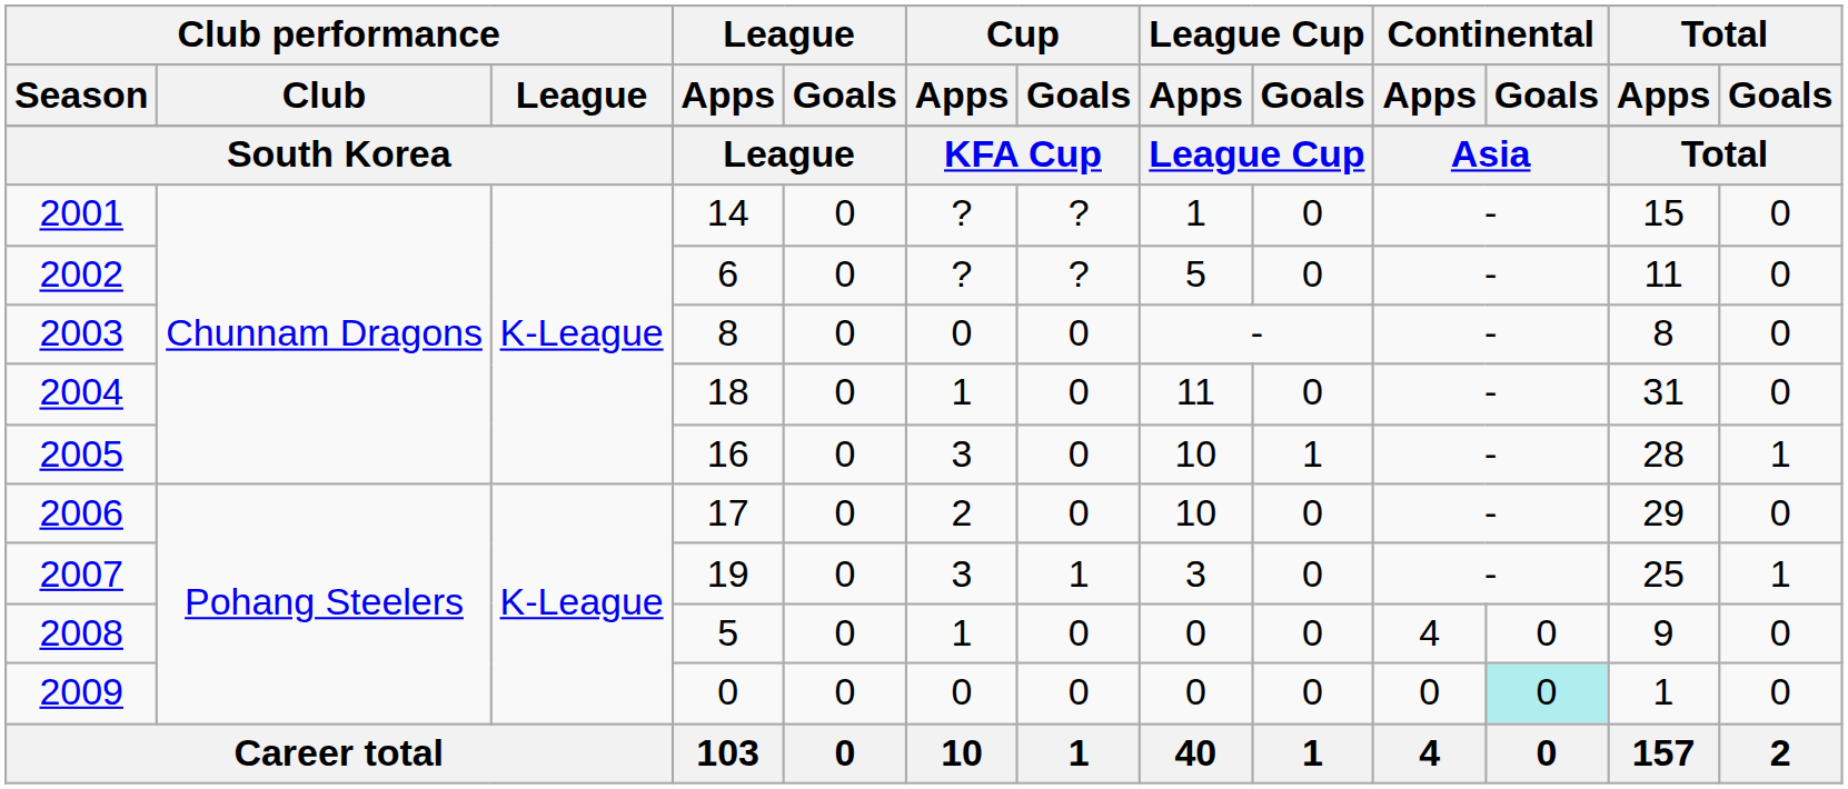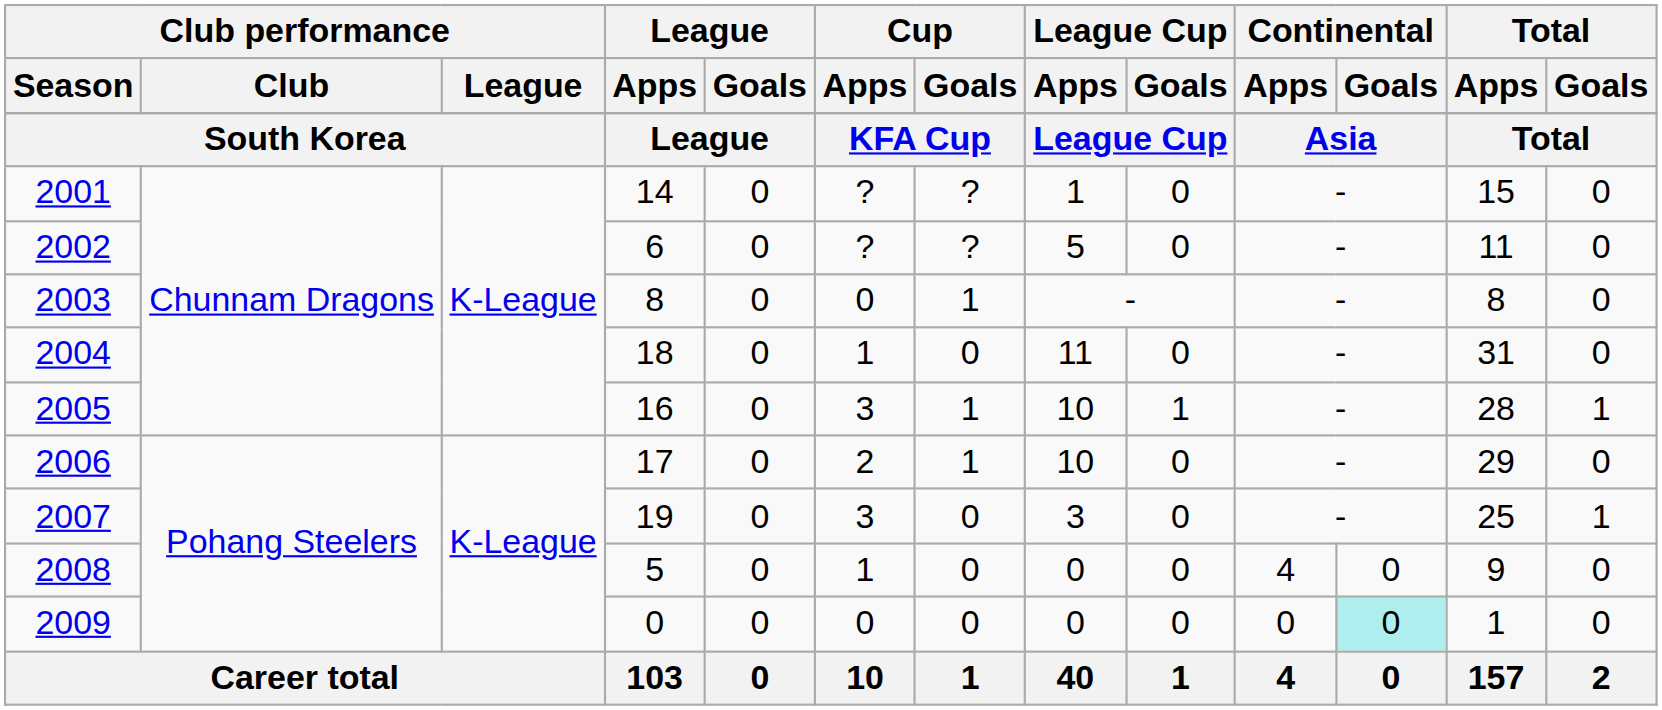2003 | Cup / Goals: 0 -> 1
2005 | Cup / Goals: 0 -> 1
2006 | Cup / Goals: 0 -> 1
2007 | Cup / Goals: 1 -> 0
